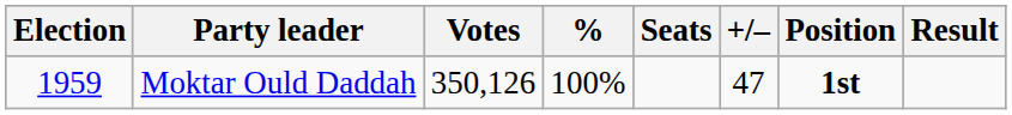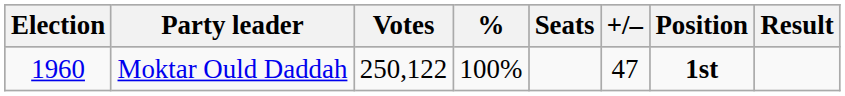Moktar Ould Daddah | Election: 1959 -> 1960
Moktar Ould Daddah | Votes: 350,126 -> 250,122
